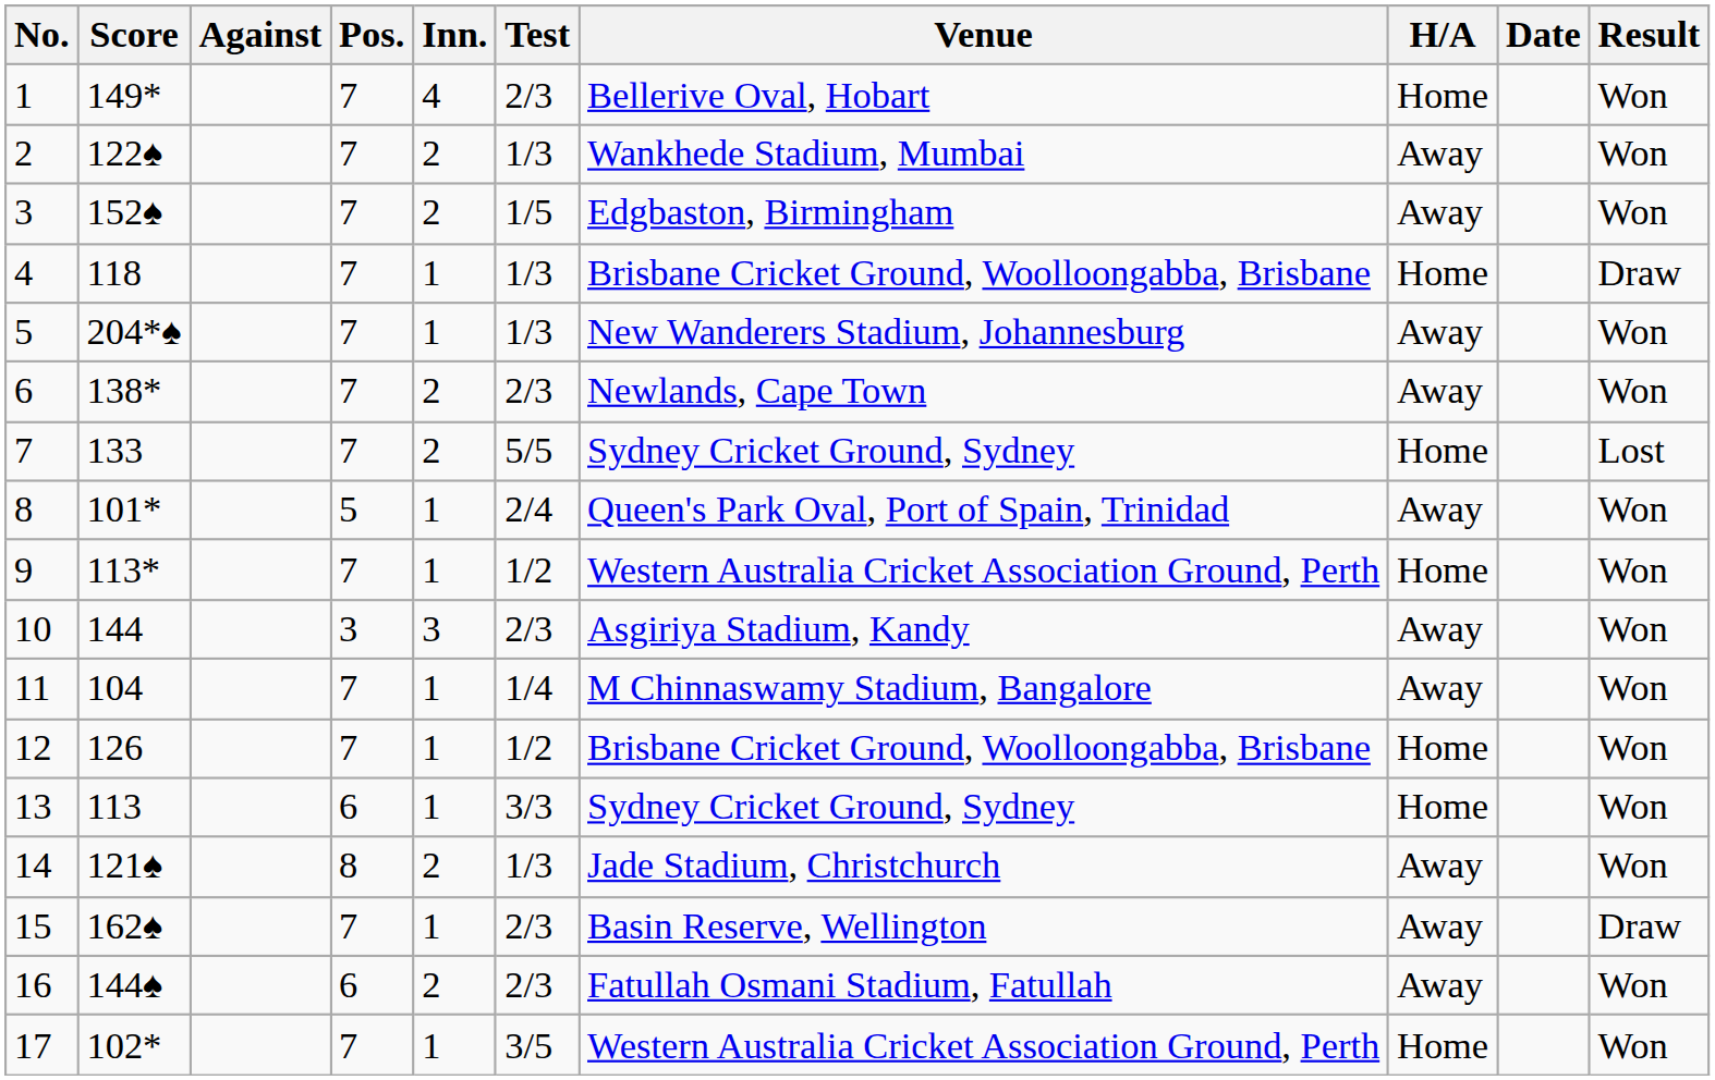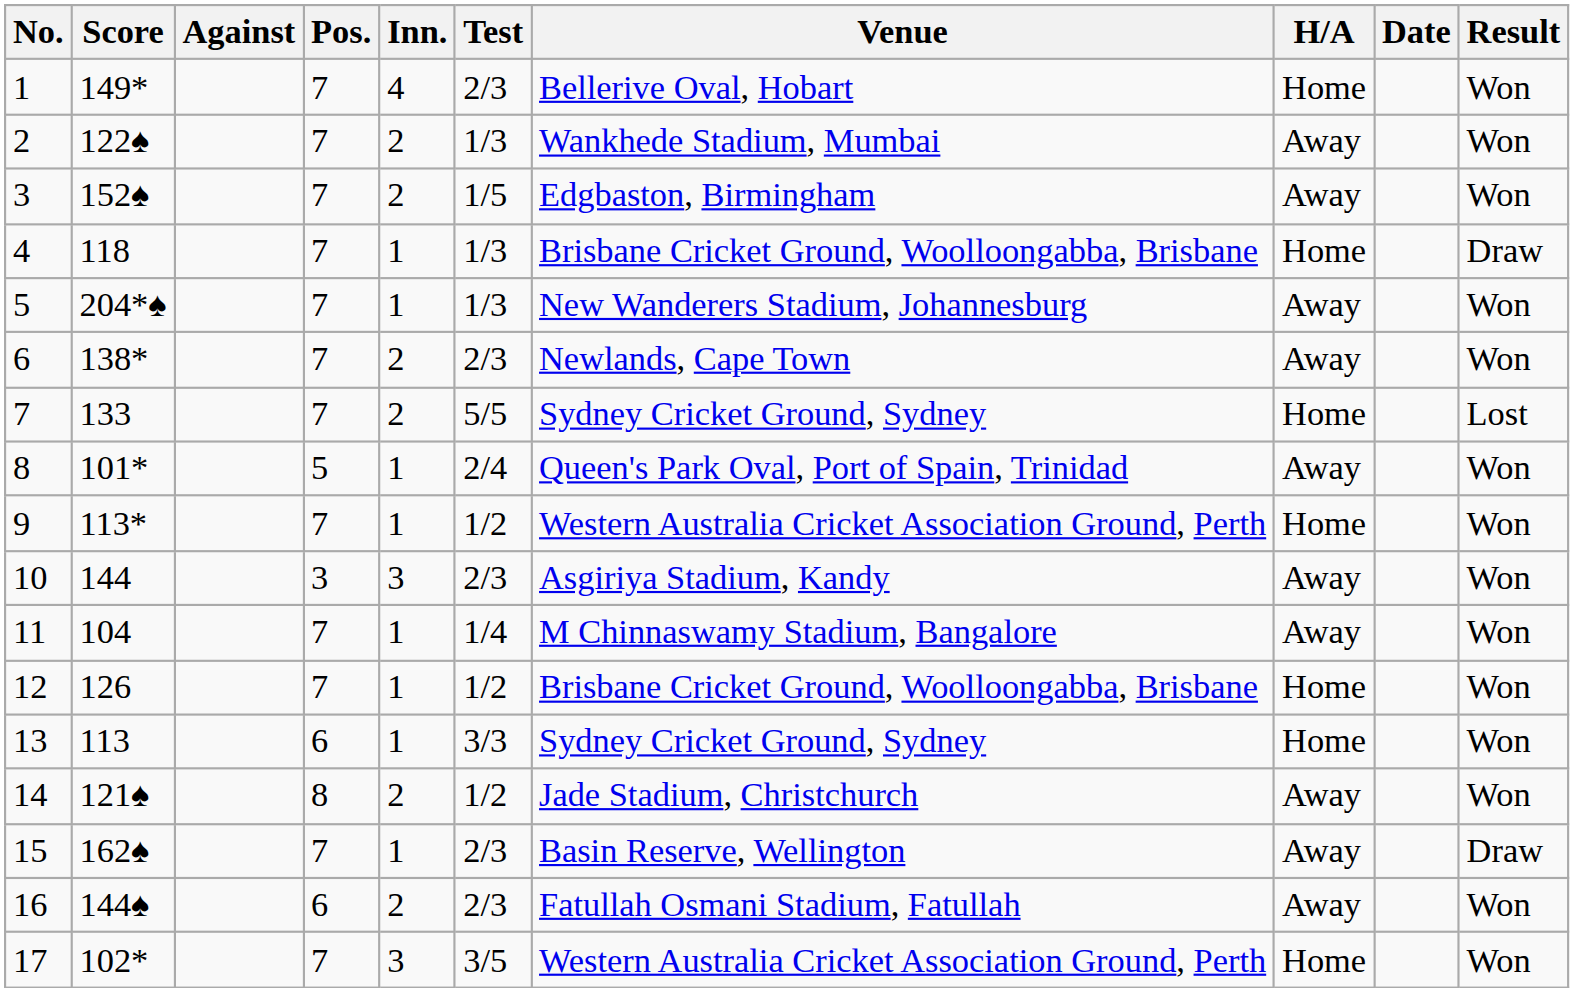14 | Test: 1/3 -> 1/2
17 | Inn.: 1 -> 3
